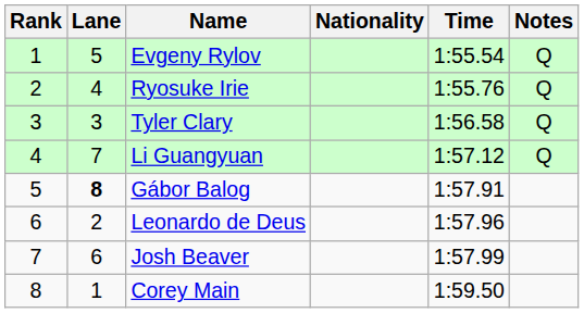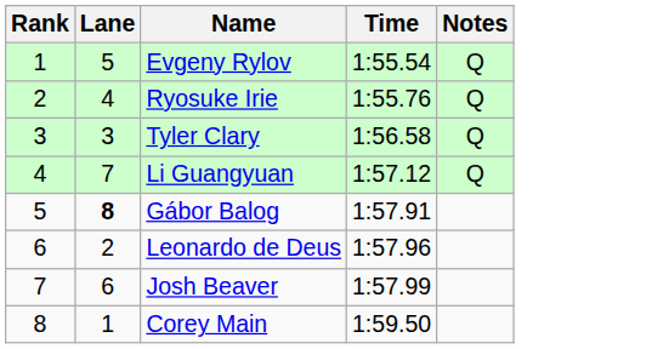- column: Nationality
